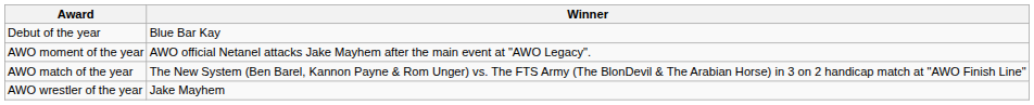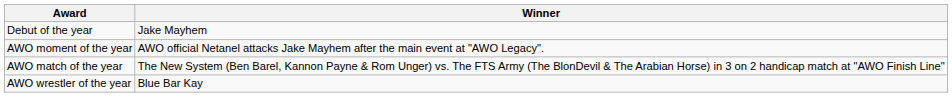Debut of the year | column 2: Blue Bar Kay -> Jake Mayhem
AWO wrestler of the year | column 2: Jake Mayhem -> Blue Bar Kay
